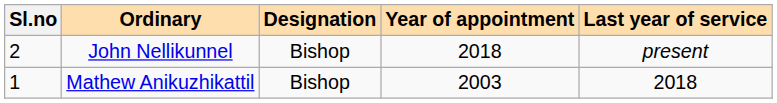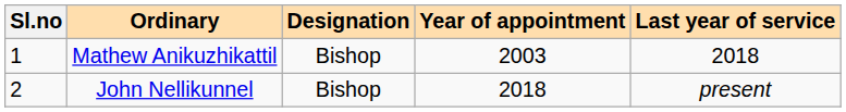rows swapped: Mathew Anikuzhikattil <-> John Nellikunnel
